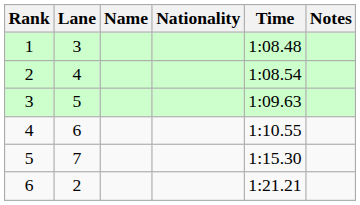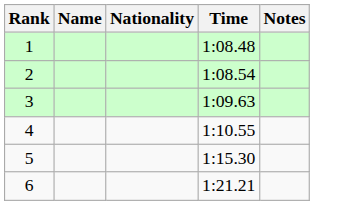- column: Lane | 3 | 4 | 5 | 6 | 7 | 2
